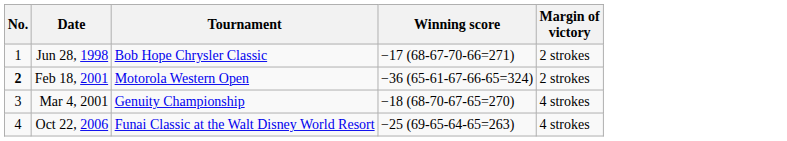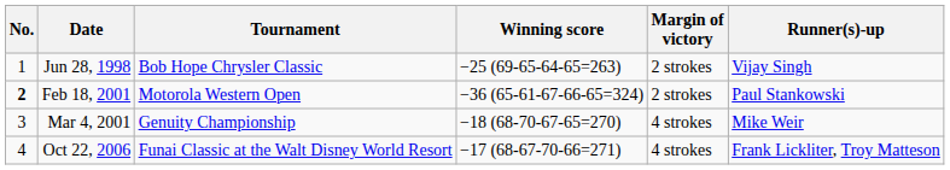+ column: Runner(s)-up | Vijay Singh | Paul Stankowski | Mike Weir | Frank Lickliter, Troy Matteson
Jun 28, 1998 | Winning score: −17 (68-67-70-66=271) -> −25 (69-65-64-65=263)
Oct 22, 2006 | Winning score: −25 (69-65-64-65=263) -> −17 (68-67-70-66=271)
